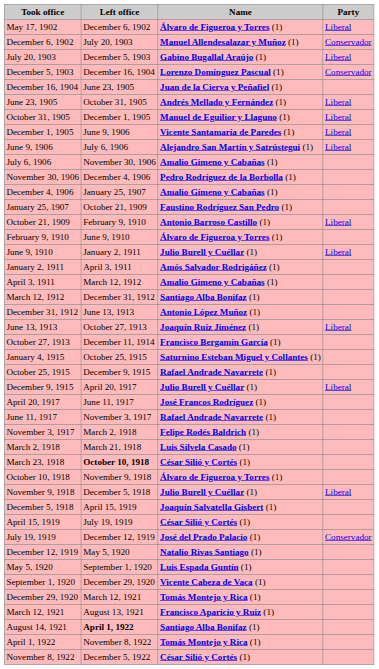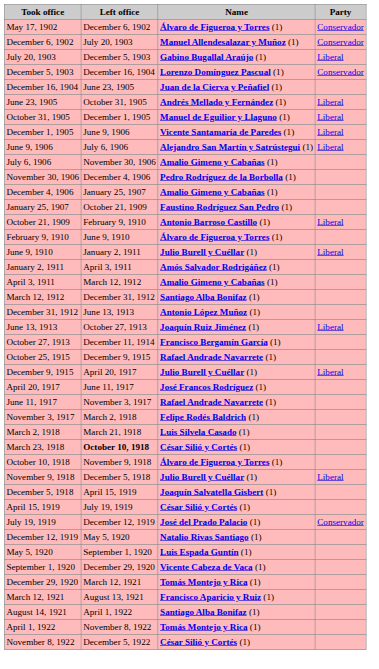May 17, 1902 | Party: Liberal -> Conservador
- row: January 4, 1915 | October 25, 1915 | Saturnino Esteban Miguel y Collantes (1)
August 14, 1921 | Left office: bold -> normal
